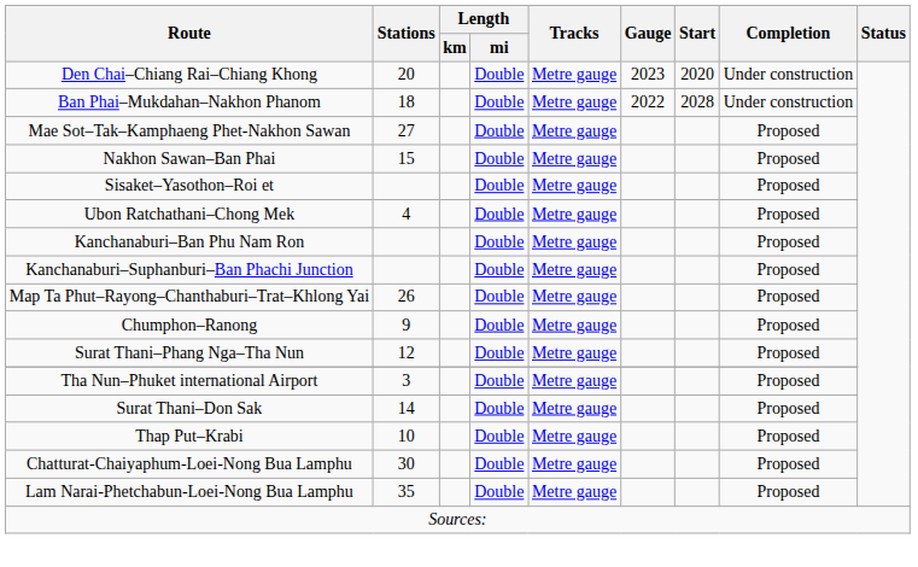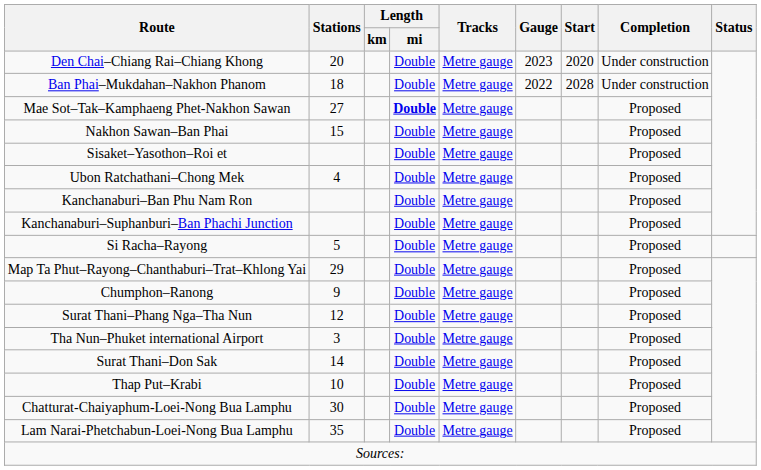Mae Sot–Tak–Kamphaeng Phet-Nakhon Sawan | Length / mi: normal -> bold
+ row: Si Racha–Rayong | 5 | Double | Metre gauge | Proposed
Map Ta Phut–Rayong–Chanthaburi–Trat–Khlong Yai | Stations: 26 -> 29
